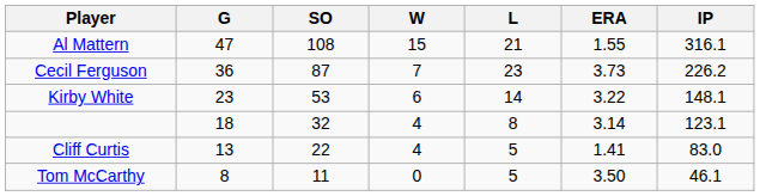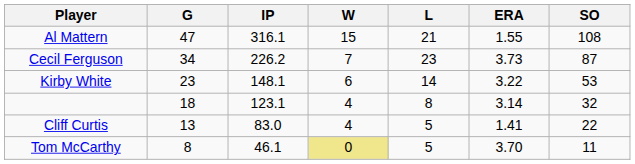columns swapped: IP <-> SO
Cecil Ferguson | G: 36 -> 34
Tom McCarthy | W: no background -> khaki background
Tom McCarthy | ERA: 3.50 -> 3.70
